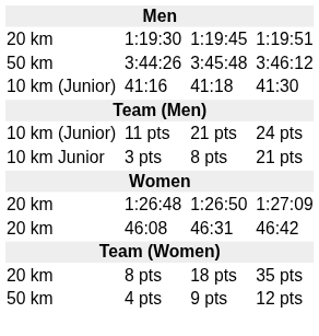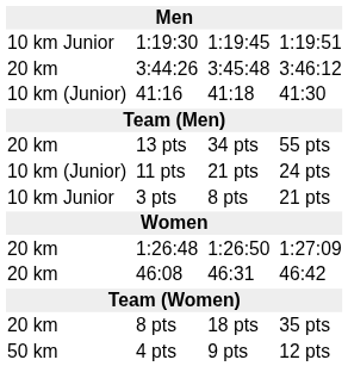1:19:30 | column 1: 20 km -> 10 km Junior
3:44:26 | column 1: 50 km -> 20 km
+ row: 20 km | 13 pts | 34 pts | 55 pts
